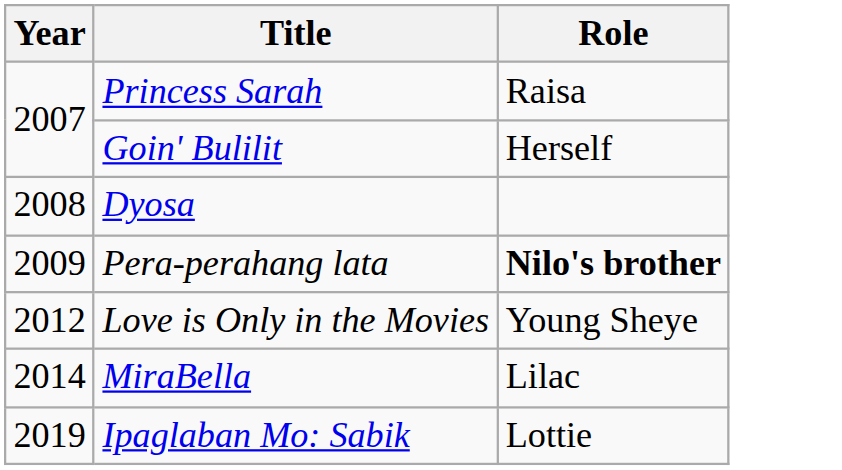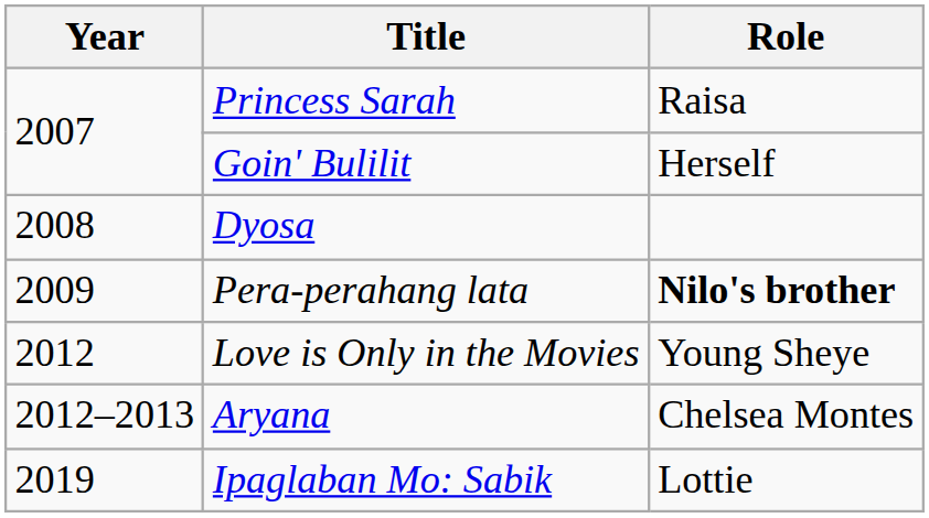+ row: 2012–2013 | Aryana | Chelsea Montes
- row: 2014 | MiraBella | Lilac
